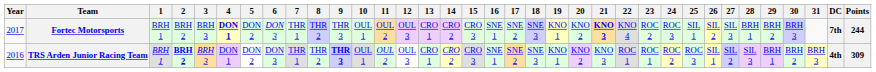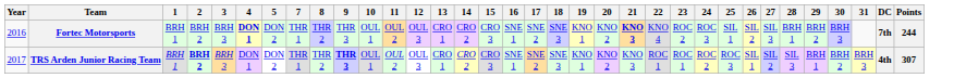- column: 6 | DON 3 | DON 3
Fortec Motorsports | Year: 2017 -> 2016
TRS Arden Junior Racing Team | Year: 2016 -> 2017
TRS Arden Junior Racing Team | Points: 309 -> 307
